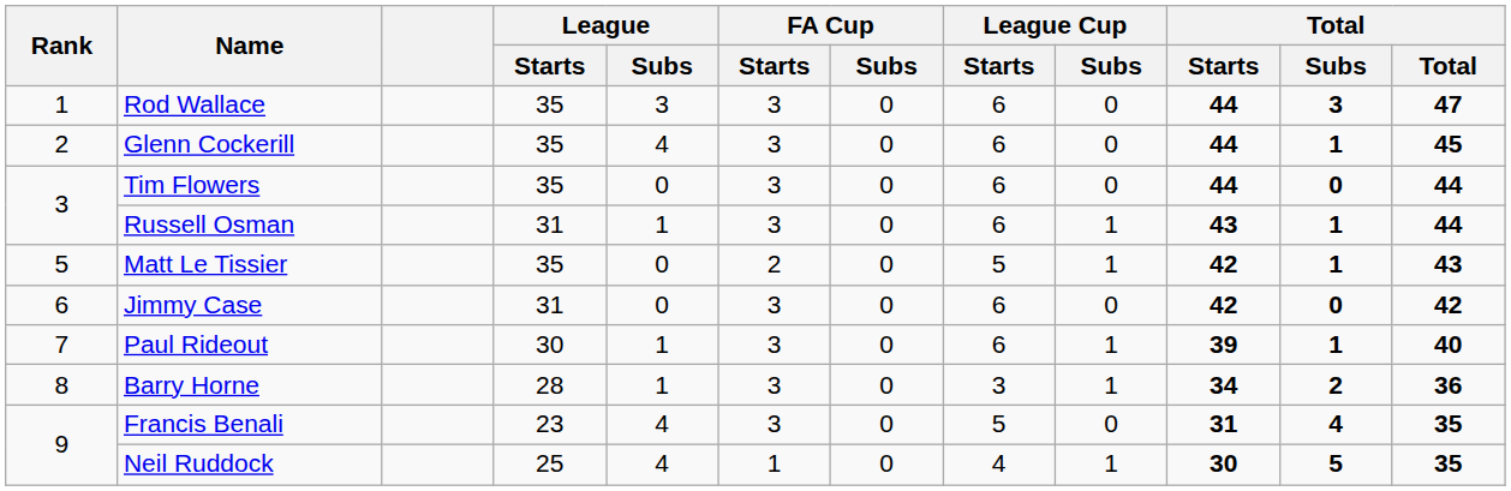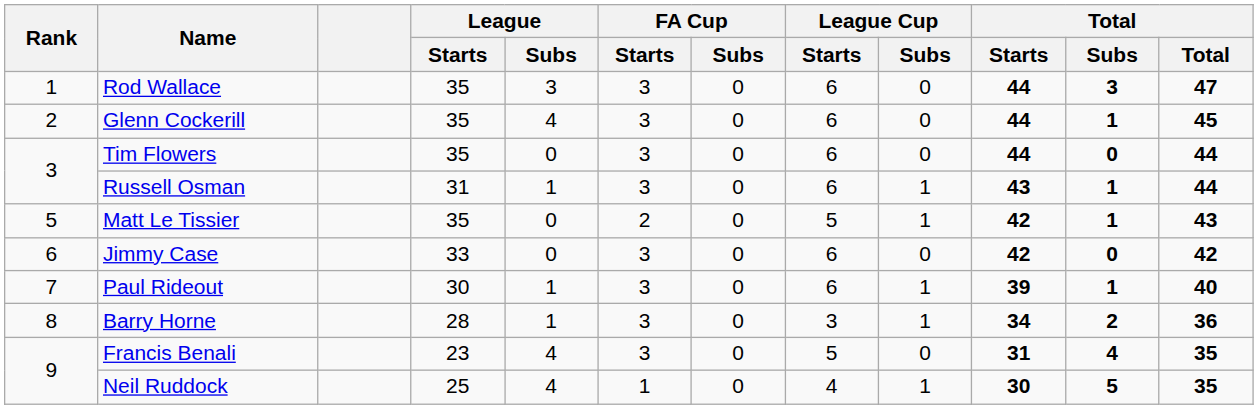Jimmy Case | League / Starts: 31 -> 33
